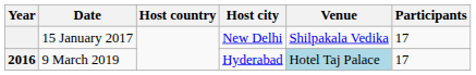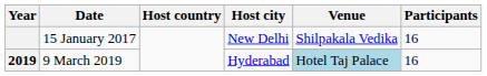15 January 2017 | Participants: 17 -> 16
9 March 2019 | Year: 2016 -> 2019
9 March 2019 | Participants: 17 -> 16
